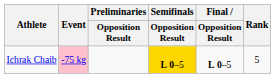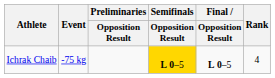Ichrak Chaib | Event: pink background -> no background
Ichrak Chaib | Rank: 5 -> 4
